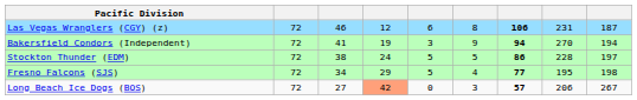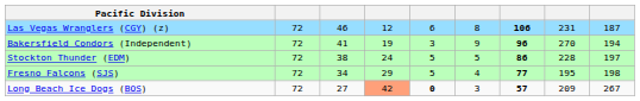Bakersfield Condors (Independent) | column 7: 94 -> 96
Long Beach Ice Dogs (BOS) | column 5: normal -> bold
Long Beach Ice Dogs (BOS) | column 8: 206 -> 209
